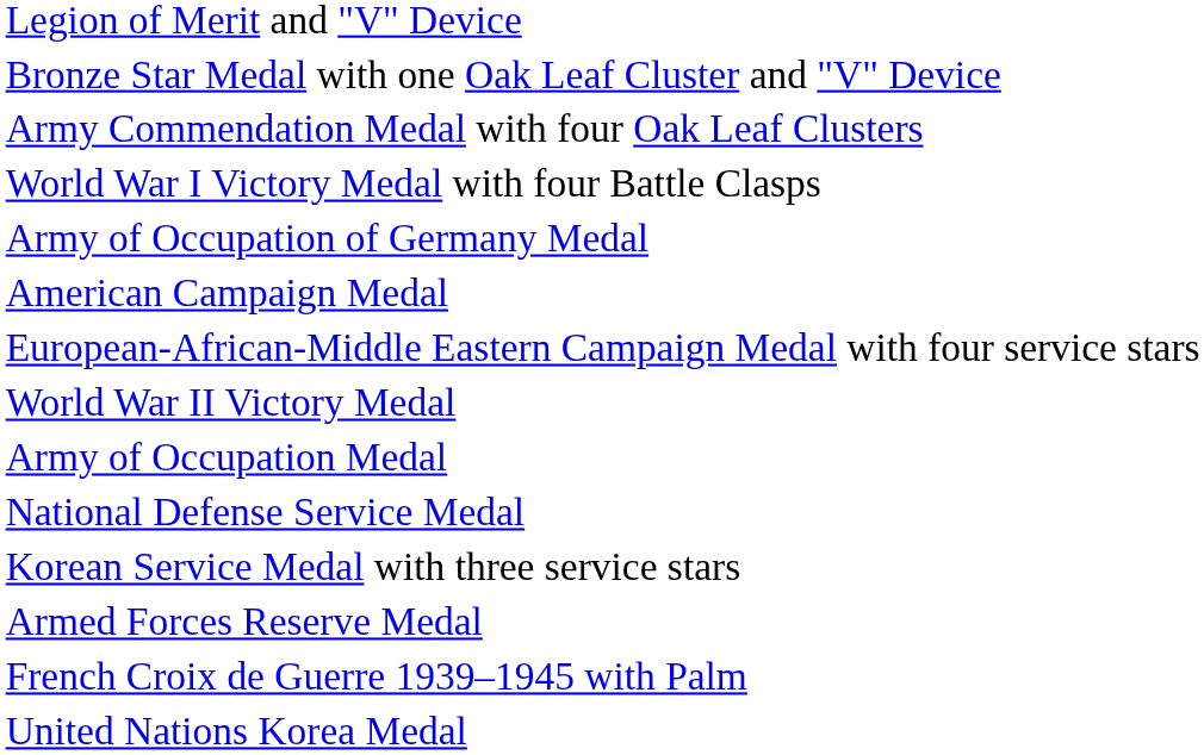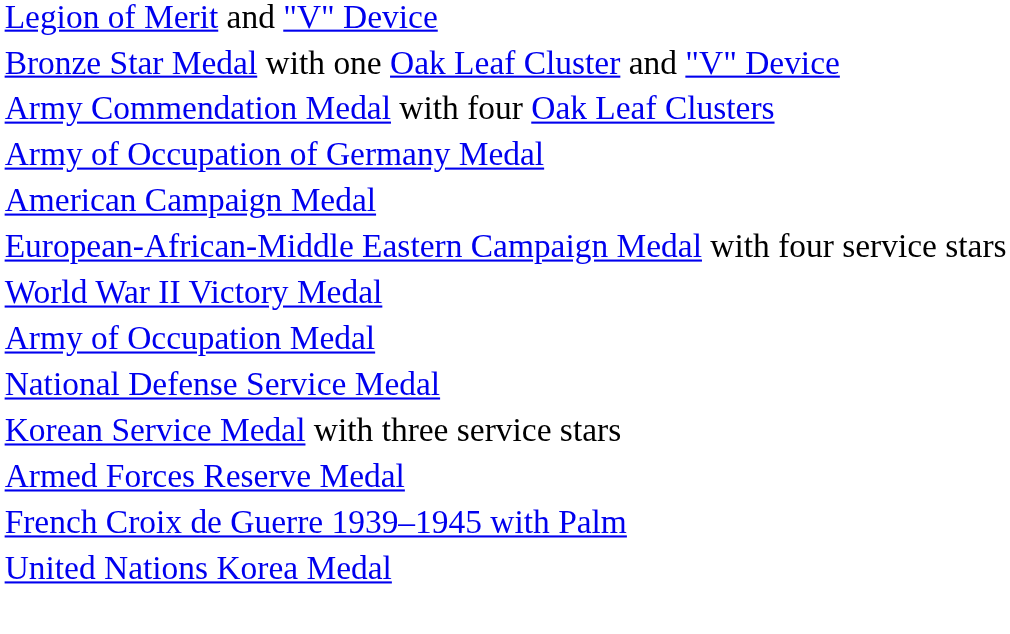- row: World War I Victory Medal with four Battle Clasps
